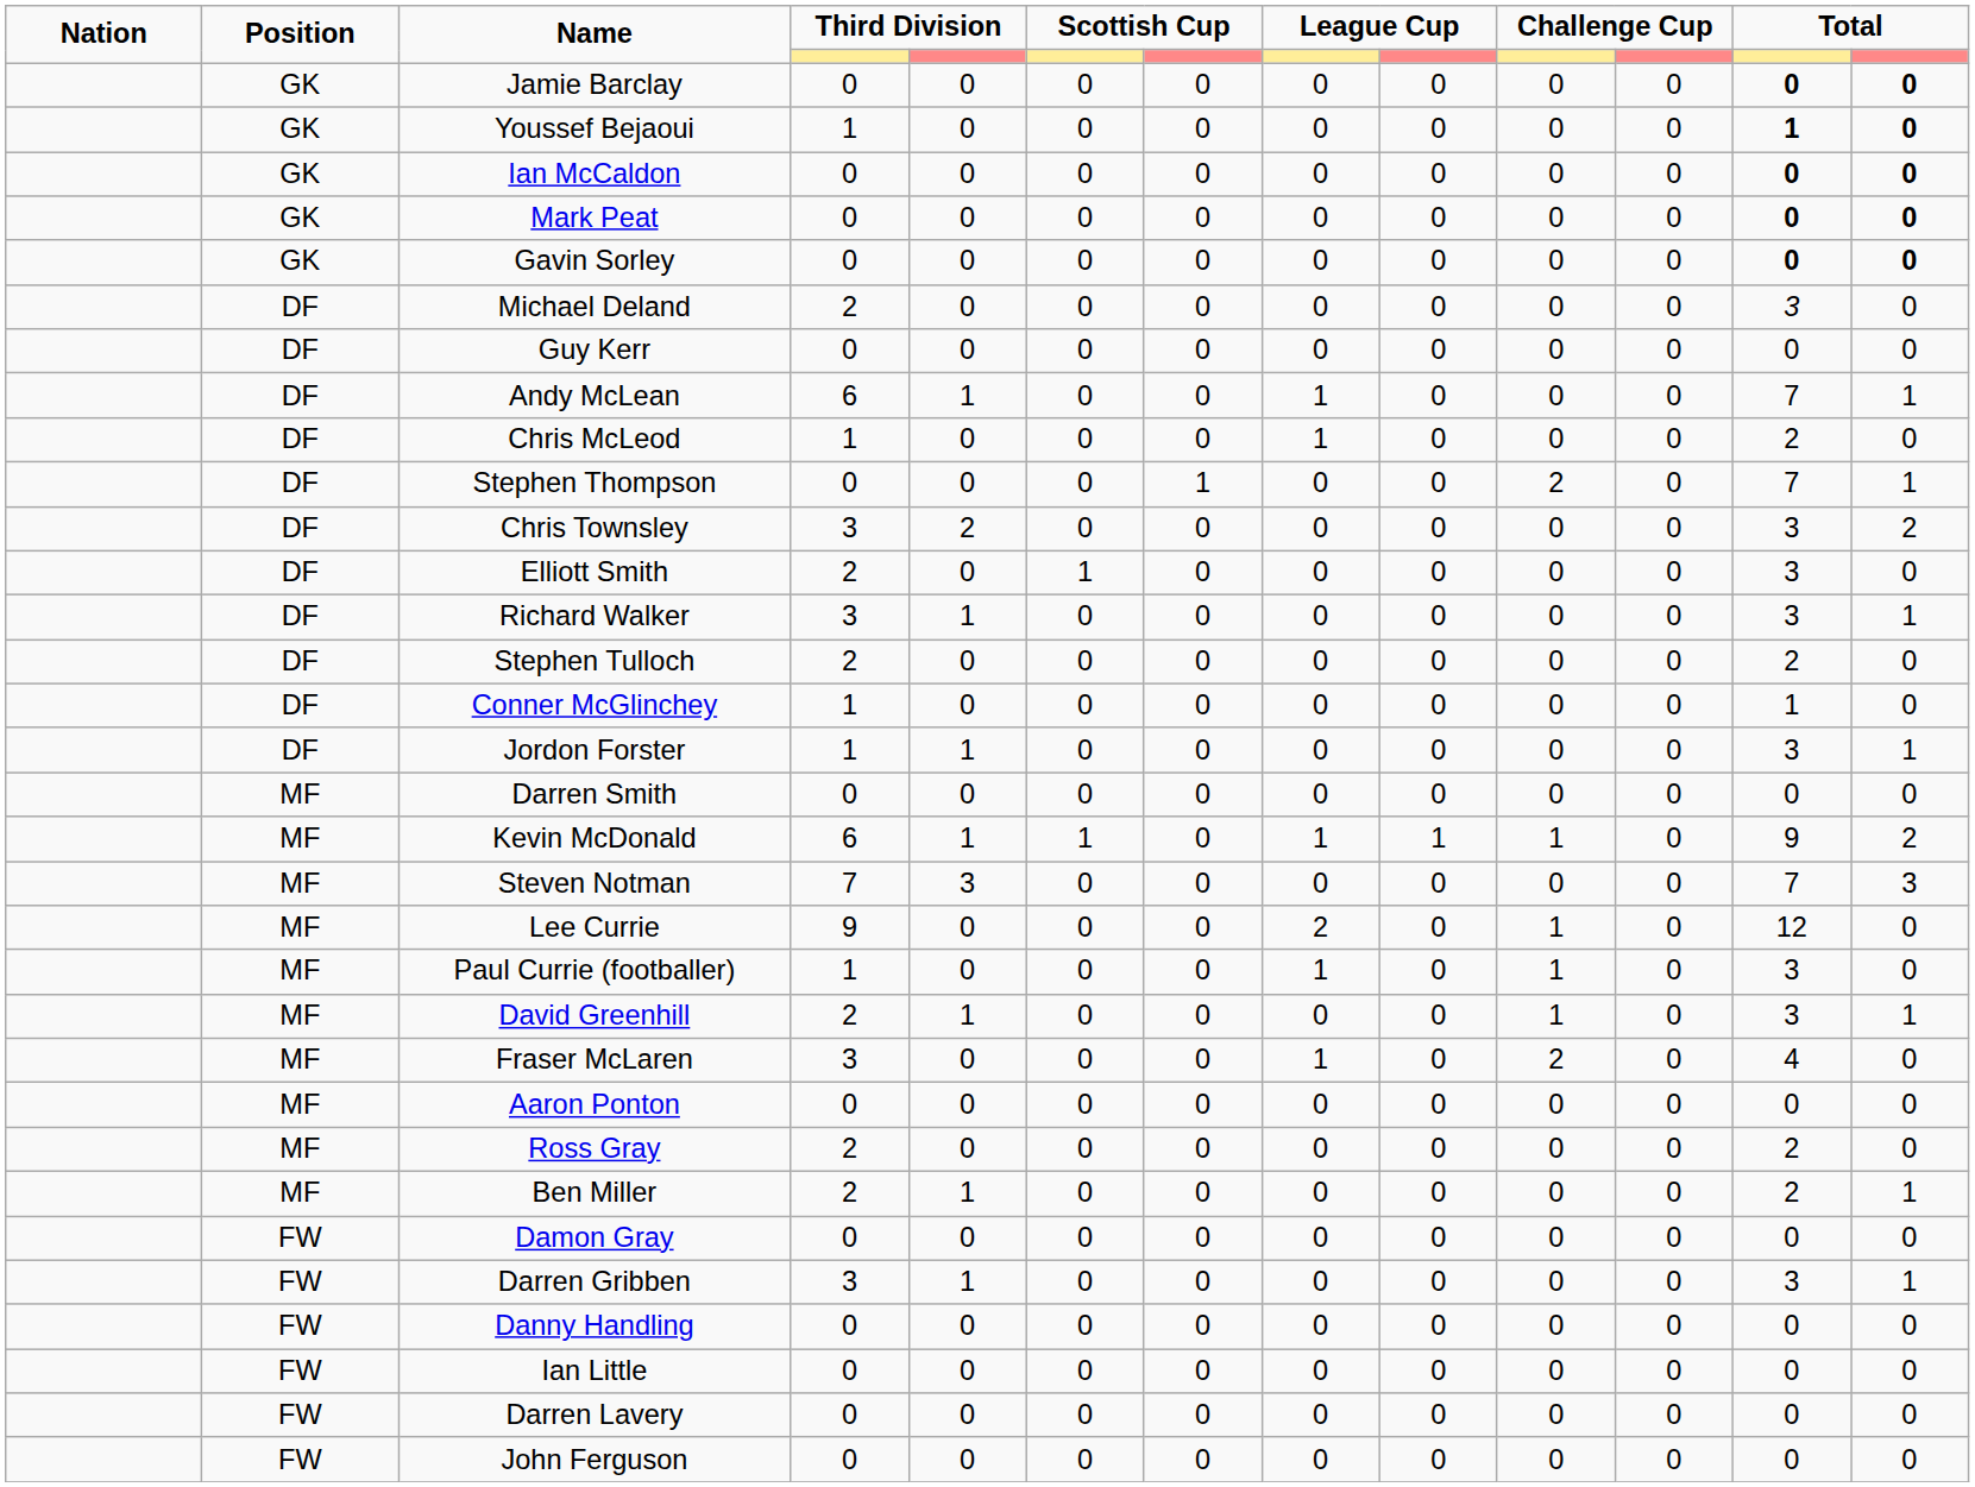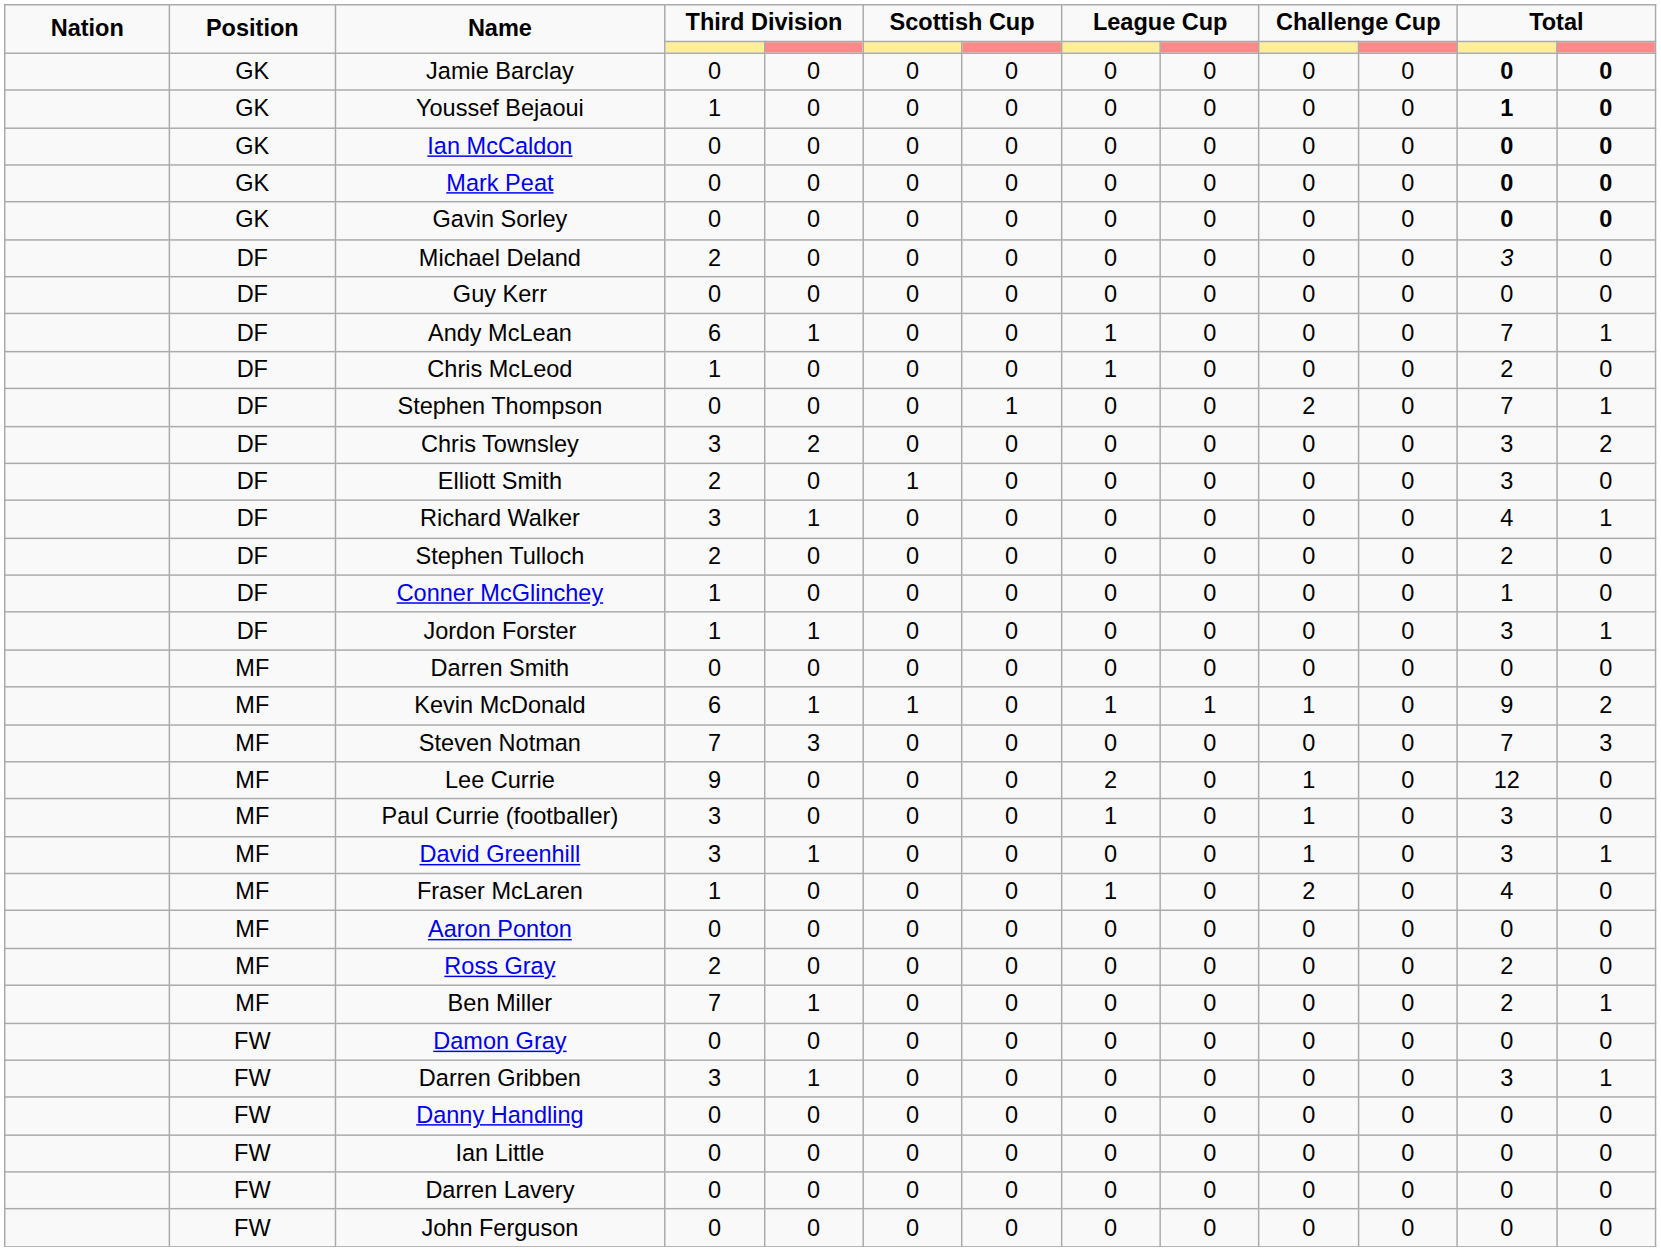Richard Walker | column 12: 3 -> 4
Paul Currie (footballer) | column 4: 1 -> 3
David Greenhill | column 4: 2 -> 3
Fraser McLaren | column 4: 3 -> 1
Ben Miller | column 4: 2 -> 7
